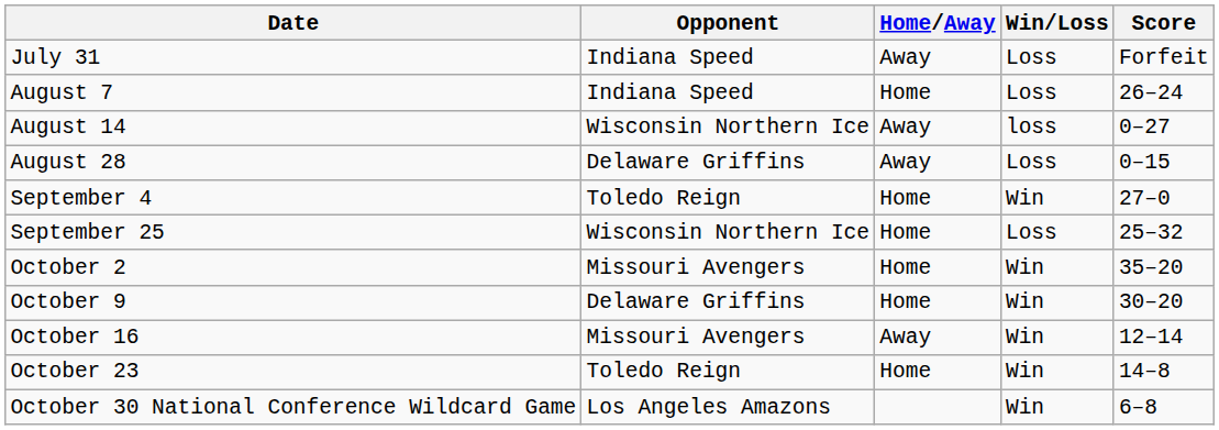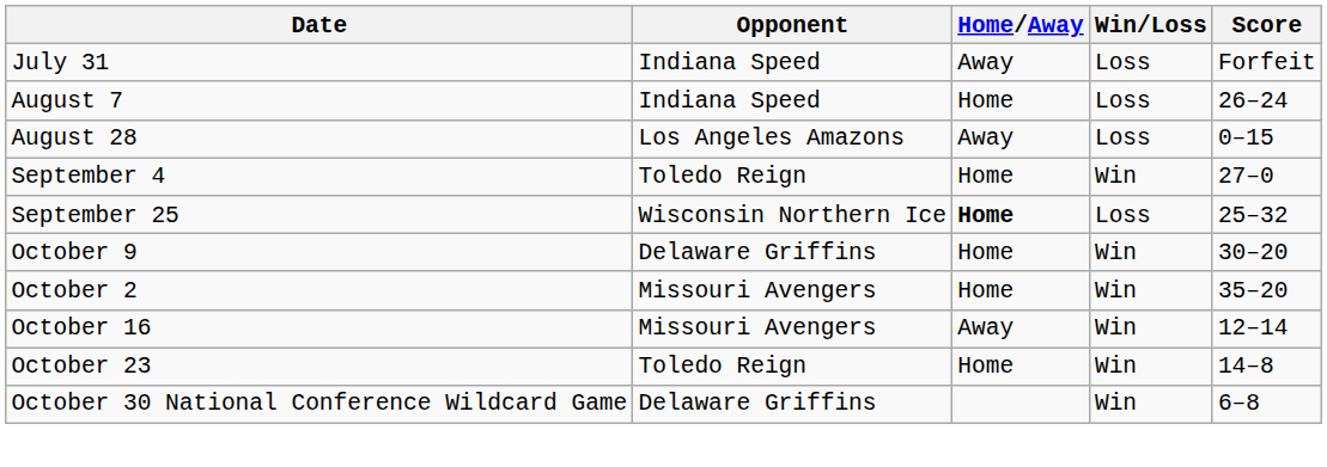- row: August 14 | Wisconsin Northern Ice | Away | loss | 0–27
August 28 | Opponent: Delaware Griffins -> Los Angeles Amazons
September 25 | Home/Away: normal -> bold
rows swapped: October 2 <-> October 9
October 30 National Conference Wildcard Game | Opponent: Los Angeles Amazons -> Delaware Griffins
